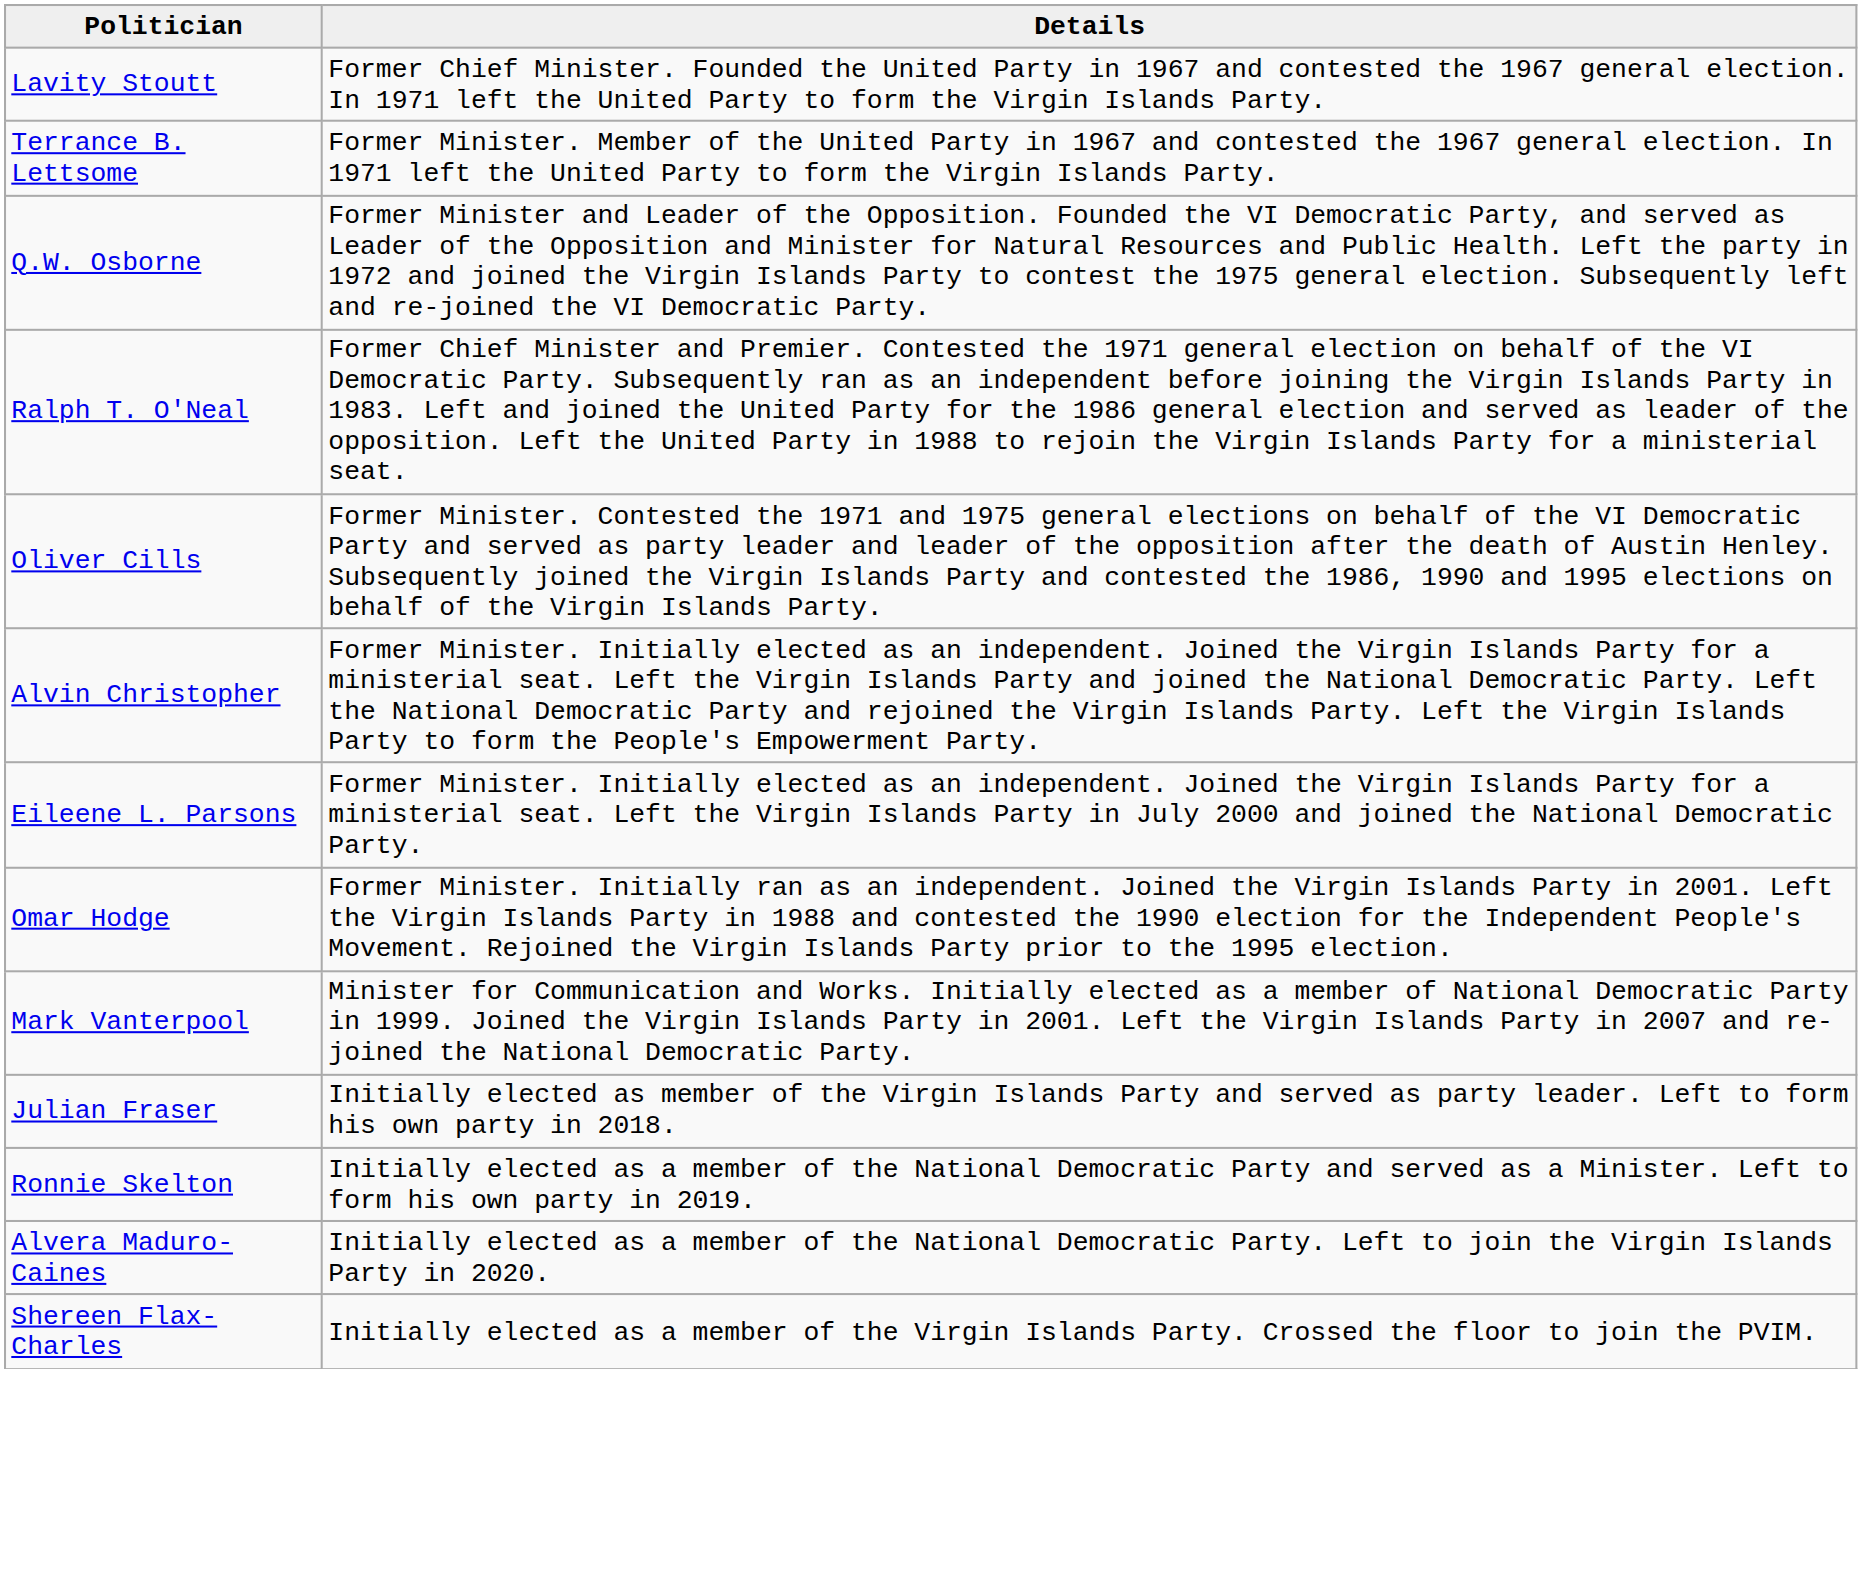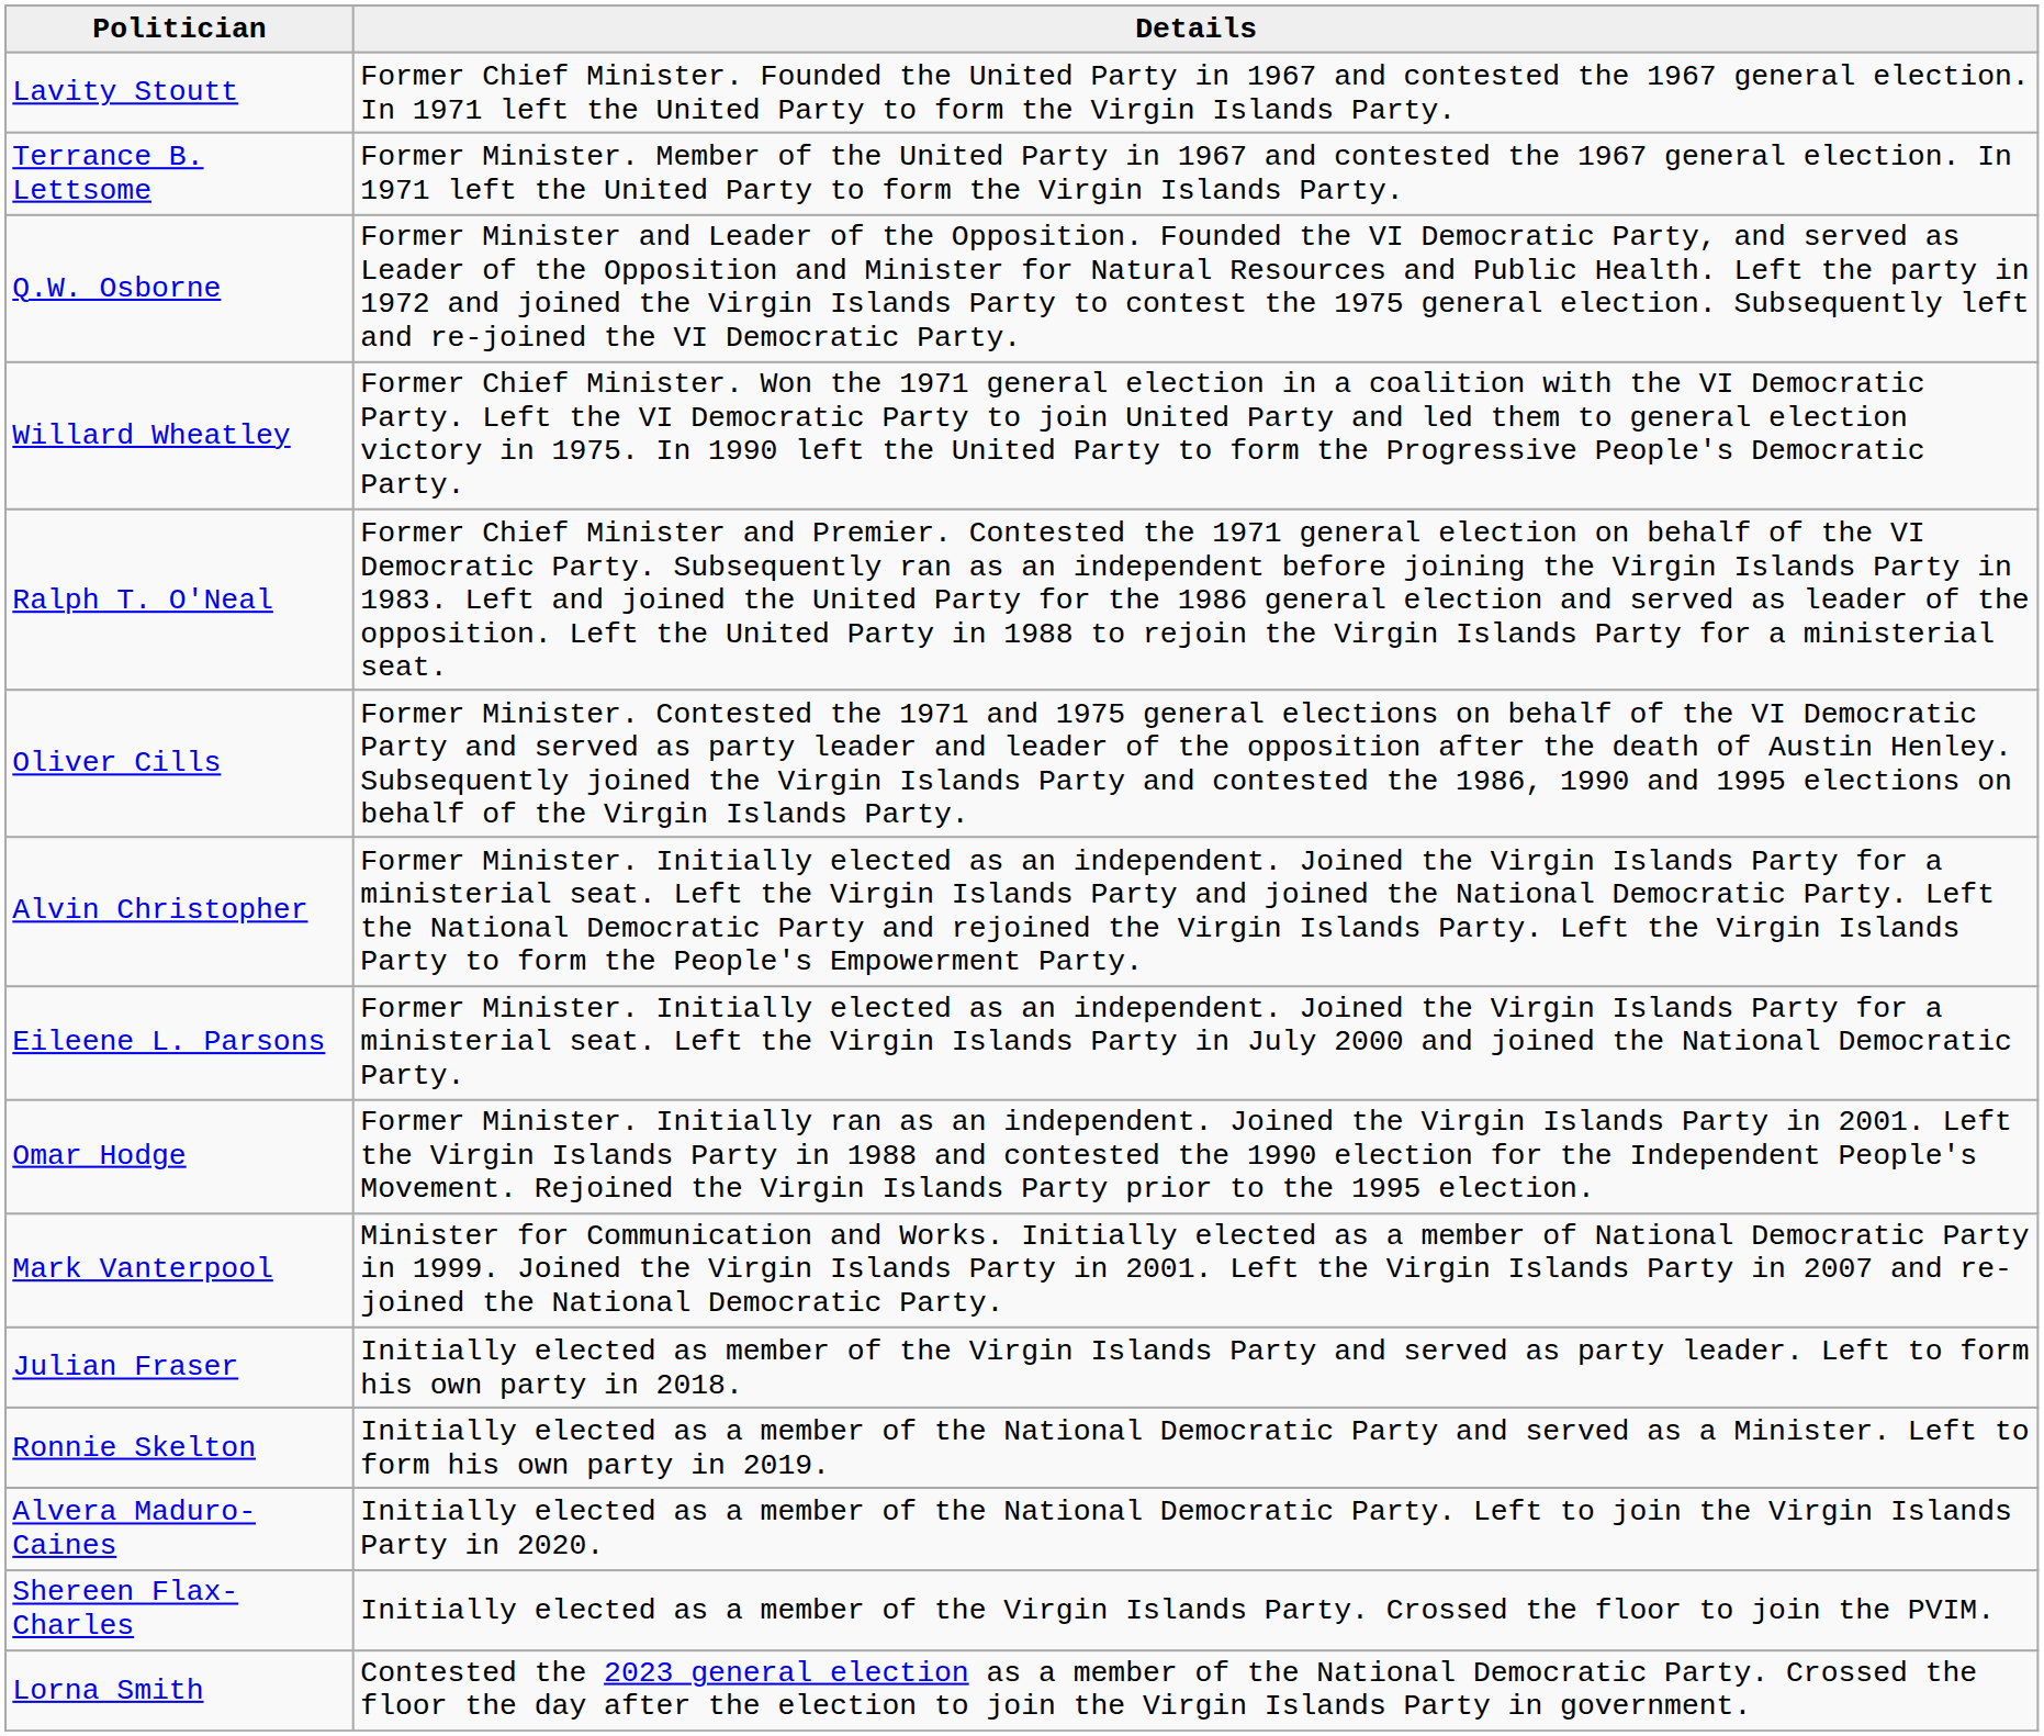+ row: Willard Wheatley | Former Chief Minister. Won the 1971 general election in a coalition with the VI Democratic Party. Left the VI Democratic Party to join United Party and led them to general election victory in 1975. In 1990 left the United Party to form the Progressive People's Democratic Party.
+ row: Lorna Smith | Contested the 2023 general election as a member of the National Democratic Party. Crossed the floor the day after the election to join the Virgin Islands Party in government.
